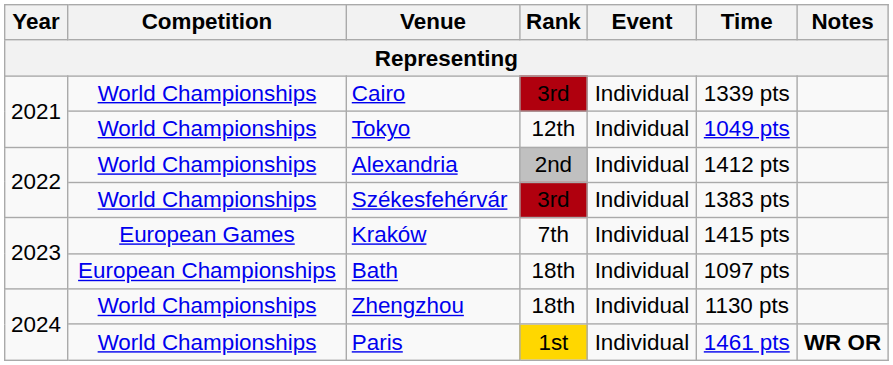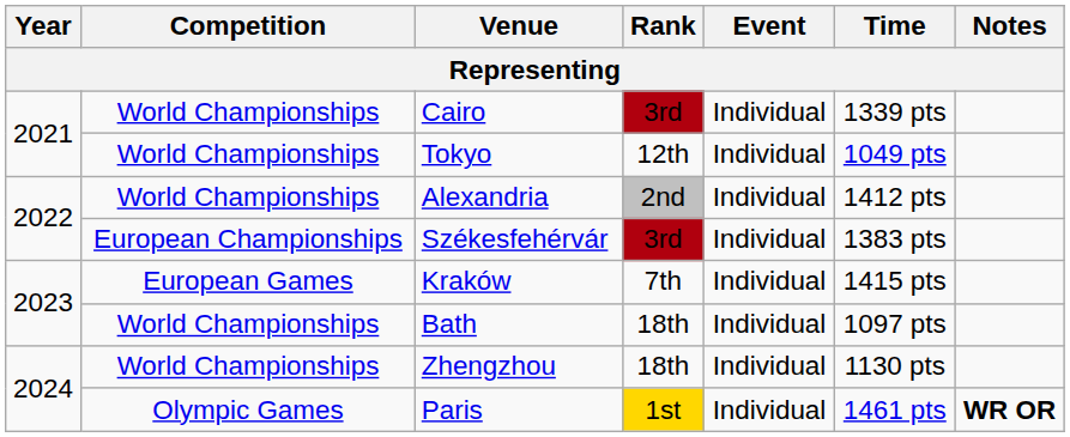Székesfehérvár | Competition: World Championships -> European Championships
Bath | Competition: European Championships -> World Championships
Paris | Competition: World Championships -> Olympic Games
